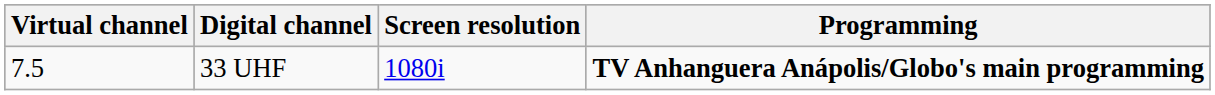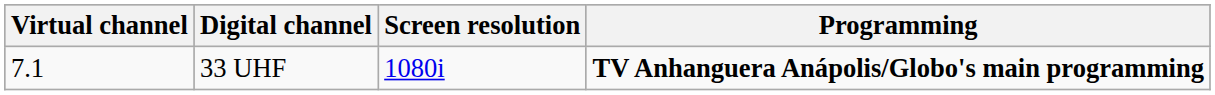33 UHF | Virtual channel: 7.5 -> 7.1
